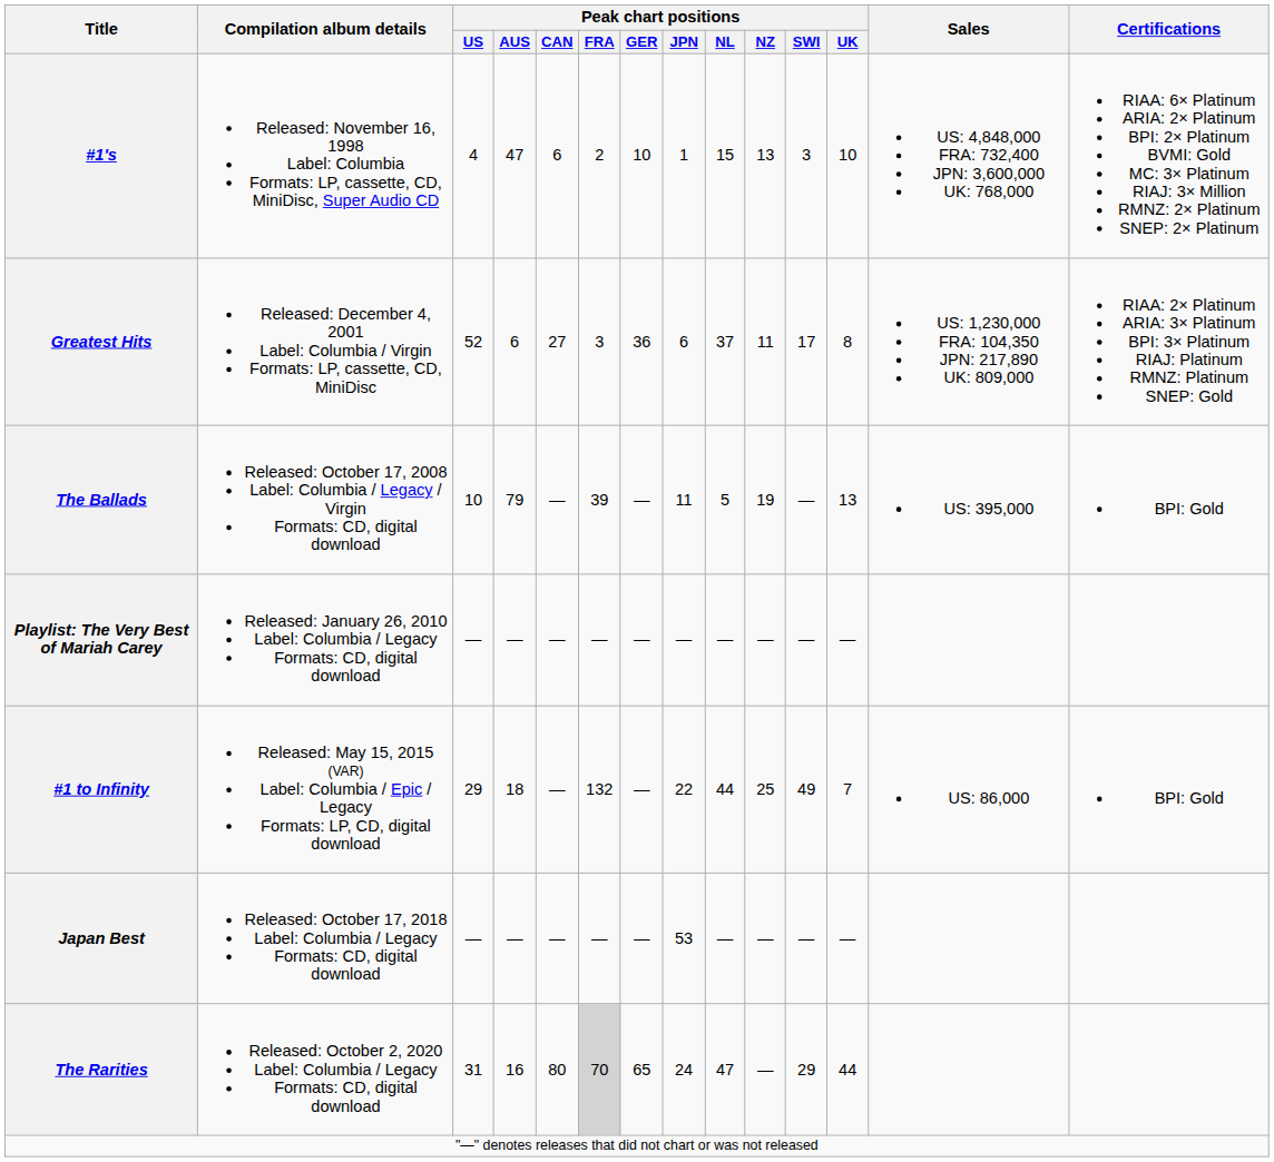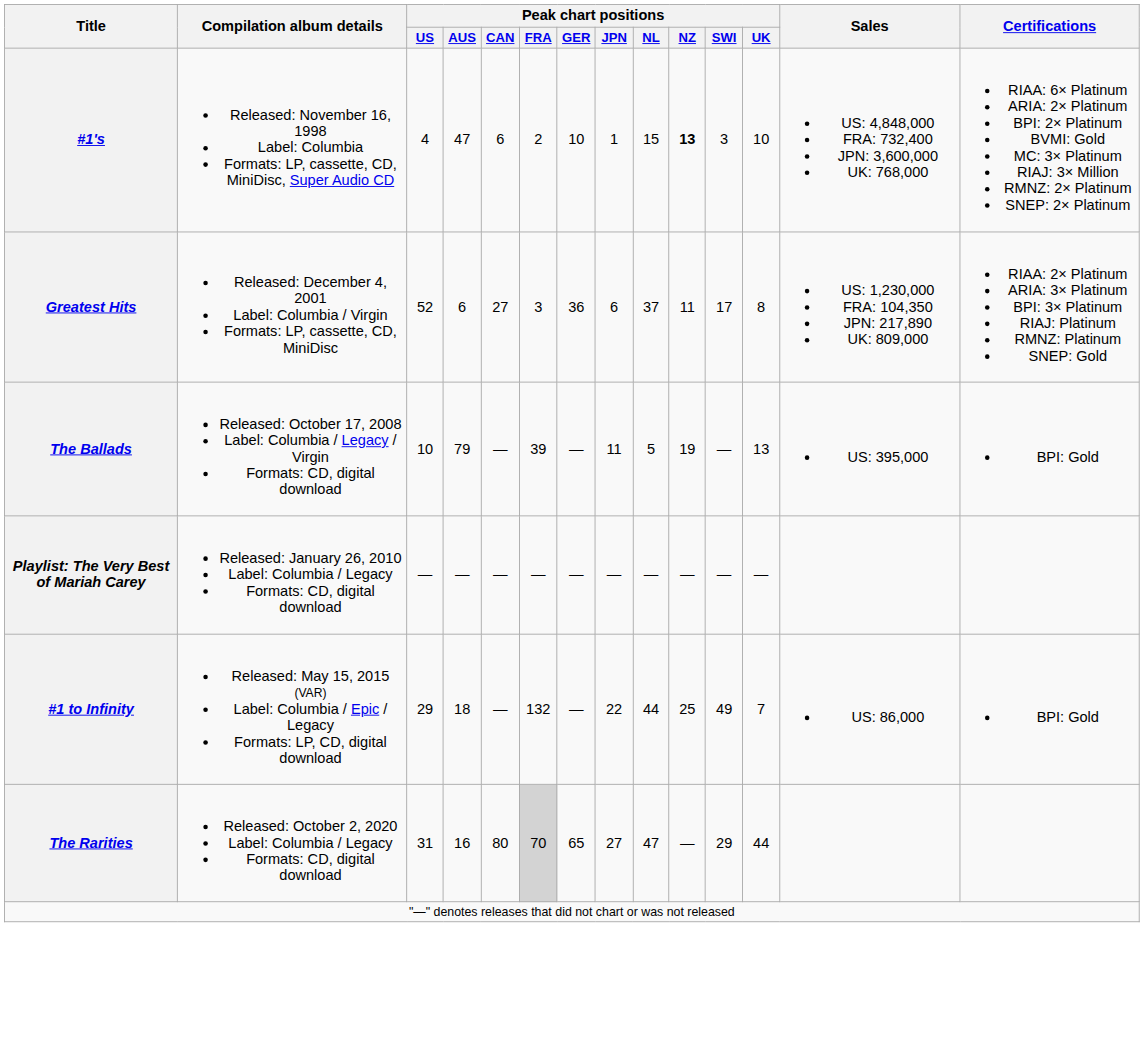#1's | Peak chart positions / NZ: normal -> bold
- row: Japan Best | Released: October 17, 2018 Label: Columbia / Legacy Formats: CD, digital download | — | — | — | — | — | 53 | — | — | — | —
The Rarities | Peak chart positions / JPN: 24 -> 27
